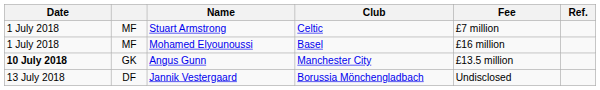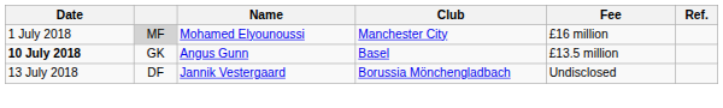- row: 1 July 2018 | MF | Stuart Armstrong | Celtic | £7 million
Mohamed Elyounoussi | column 2: no background -> lightgrey background
Mohamed Elyounoussi | Club: Basel -> Manchester City
Angus Gunn | Club: Manchester City -> Basel
